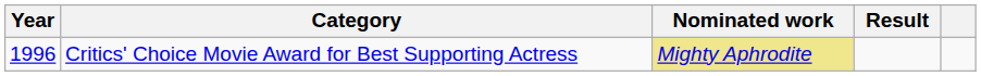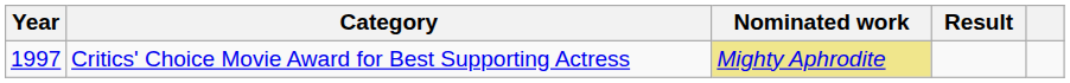Critics' Choice Movie Award for Best Supporting Actress | Year: 1996 -> 1997
